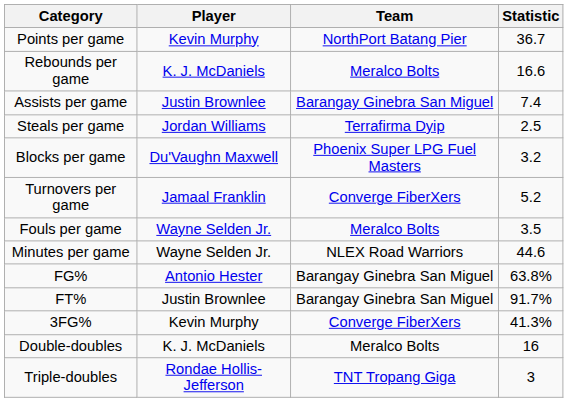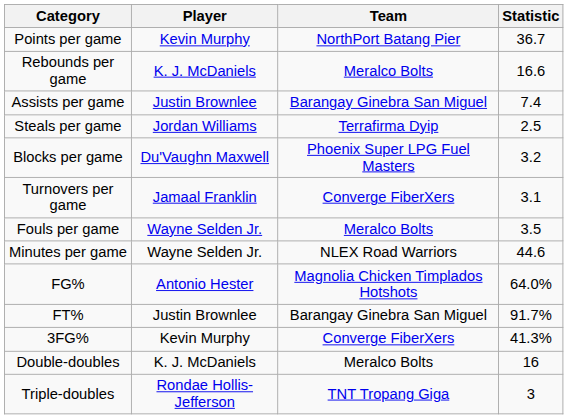Turnovers per game | Statistic: 5.2 -> 3.1
FG% | Team: Barangay Ginebra San Miguel -> Magnolia Chicken Timplados Hotshots
FG% | Statistic: 63.8% -> 64.0%
